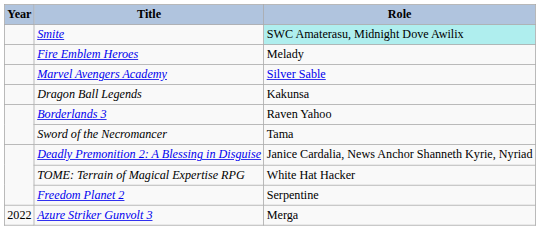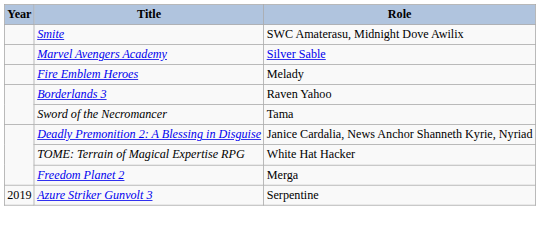Smite | Role: paleturquoise background -> no background
rows swapped: Marvel Avengers Academy <-> Fire Emblem Heroes
- row: Dragon Ball Legends | Kakunsa
Freedom Planet 2 | Role: Serpentine -> Merga
Azure Striker Gunvolt 3 | Year: 2022 -> 2019
Azure Striker Gunvolt 3 | Role: Merga -> Serpentine
